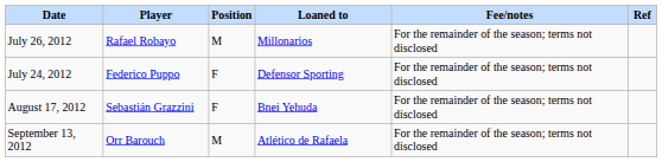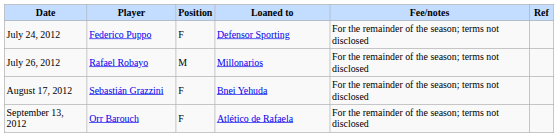rows swapped: July 24, 2012 <-> July 26, 2012
September 13, 2012 | Position: M -> F
